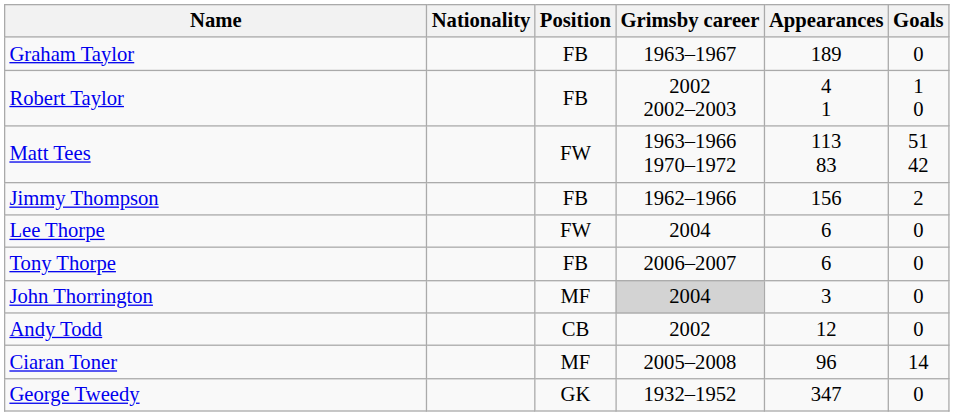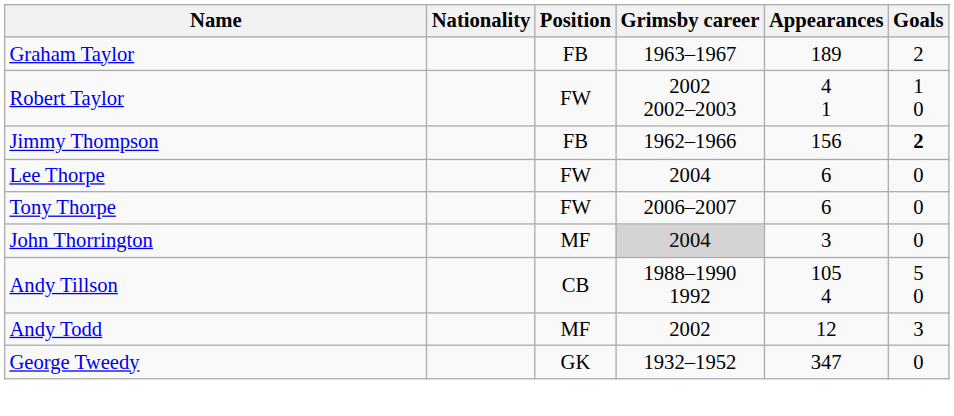Graham Taylor | Goals: 0 -> 2
Robert Taylor | Position: FB -> FW
- row: Matt Tees | FW | 1963–1966 1970–1972 | 113 83 | 51 42
Jimmy Thompson | Goals: normal -> bold
Tony Thorpe | Position: FB -> FW
+ row: Andy Tillson | CB | 1988–1990 1992 | 105 4 | 5 0
Andy Todd | Position: CB -> MF
Andy Todd | Goals: 0 -> 3
- row: Ciaran Toner | MF | 2005–2008 | 96 | 14
